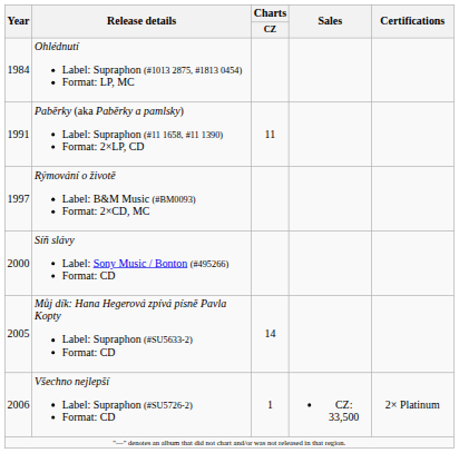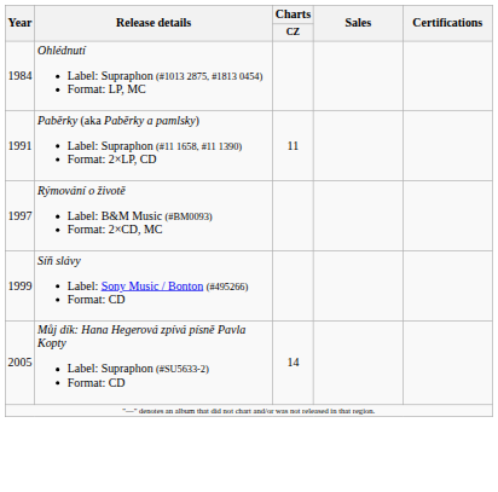Síň slávy Label: Sony Music / Bonton (#495266) Format: CD | Year: 2000 -> 1999
- row: 2006 | Všechno nejlepší Label: Supraphon (#SU5726-2) Format: CD | 1 | CZ: 33,500 | 2× Platinum
